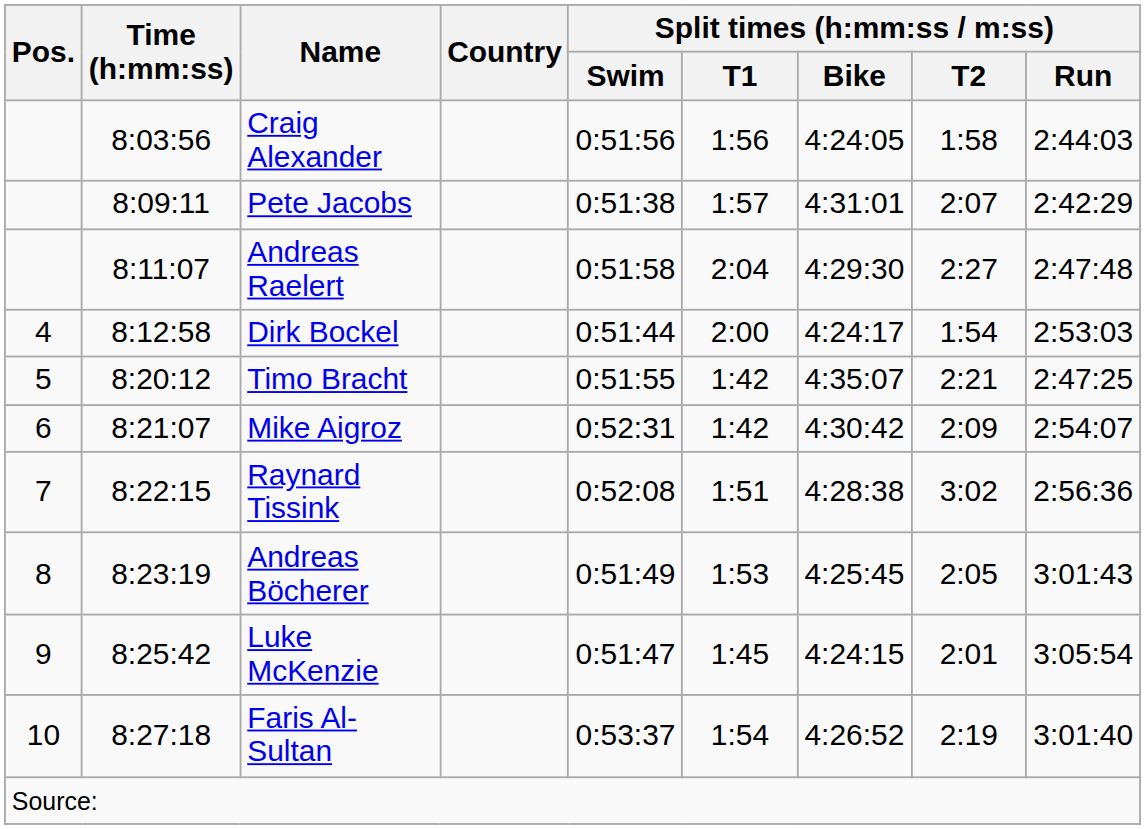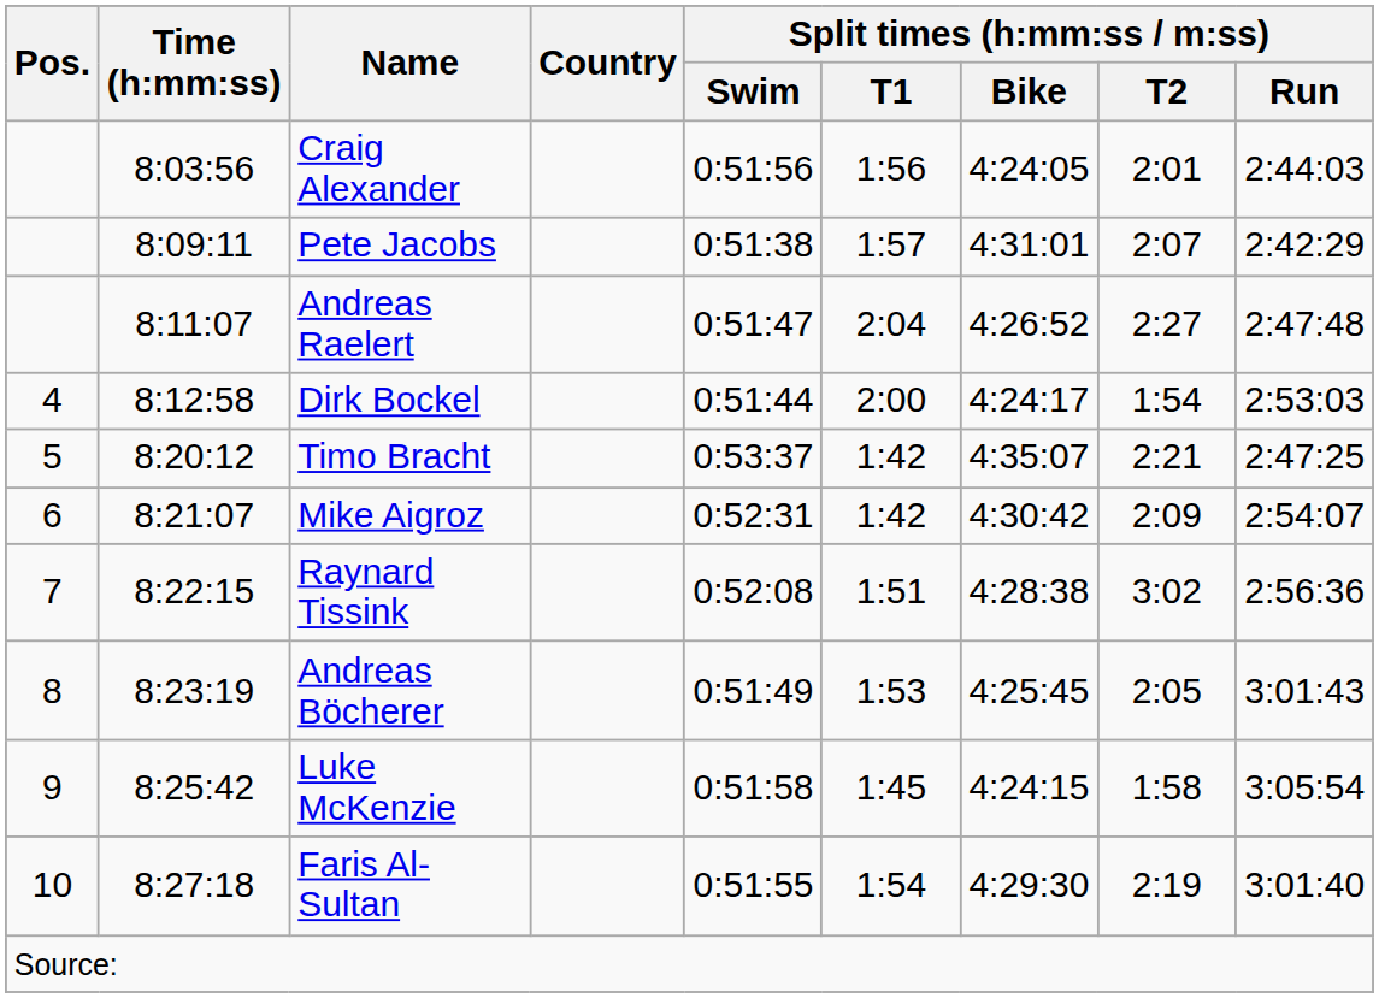Craig Alexander | Split times (h:mm:ss / m:ss) / T2: 1:58 -> 2:01
Andreas Raelert | Split times (h:mm:ss / m:ss) / Swim: 0:51:58 -> 0:51:47
Andreas Raelert | Split times (h:mm:ss / m:ss) / Bike: 4:29:30 -> 4:26:52
Timo Bracht | Split times (h:mm:ss / m:ss) / Swim: 0:51:55 -> 0:53:37
Luke McKenzie | Split times (h:mm:ss / m:ss) / Swim: 0:51:47 -> 0:51:58
Luke McKenzie | Split times (h:mm:ss / m:ss) / T2: 2:01 -> 1:58
Faris Al-Sultan | Split times (h:mm:ss / m:ss) / Swim: 0:53:37 -> 0:51:55
Faris Al-Sultan | Split times (h:mm:ss / m:ss) / Bike: 4:26:52 -> 4:29:30
